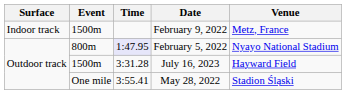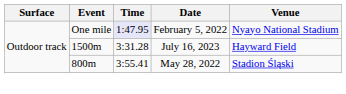- row: Indoor track | 1500m | February 9, 2022 | Metz, France
February 5, 2022 | Event: 800m -> One mile
May 28, 2022 | Event: One mile -> 800m
